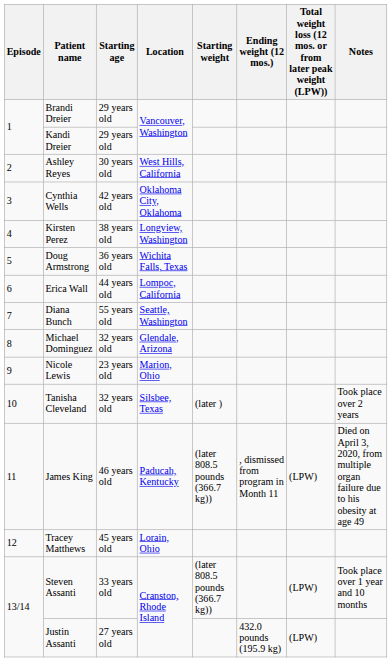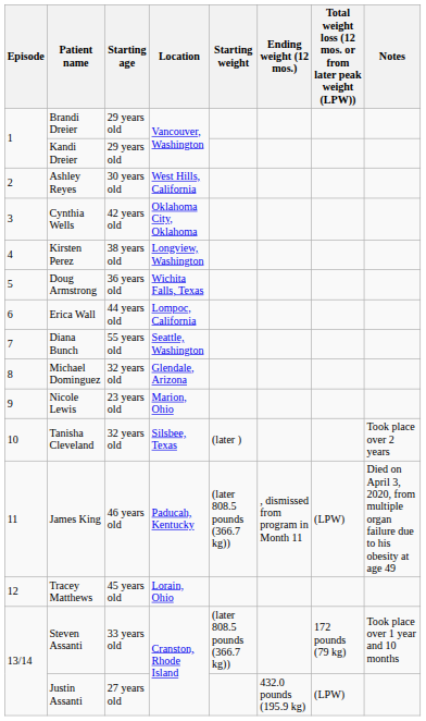Steven Assanti | Total weight loss (12 mos. or from later peak weight (LPW)): (LPW) -> 172 pounds (79 kg)
